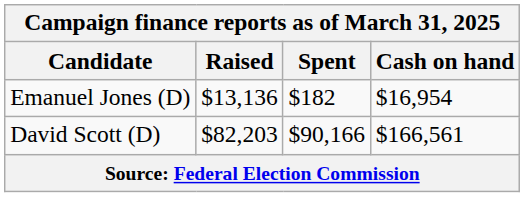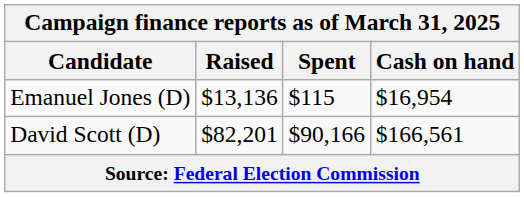Emanuel Jones (D) | Spent: $182 -> $115
David Scott (D) | Raised: $82,203 -> $82,201
